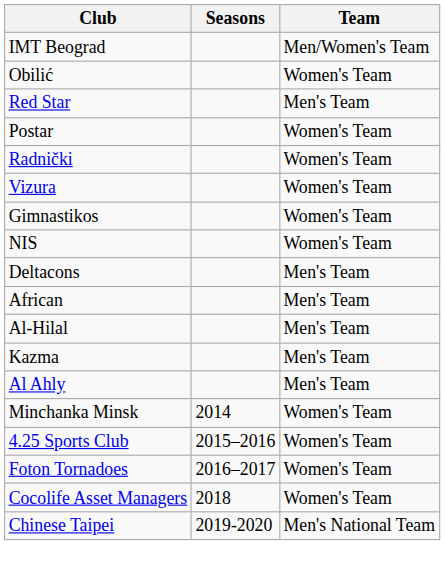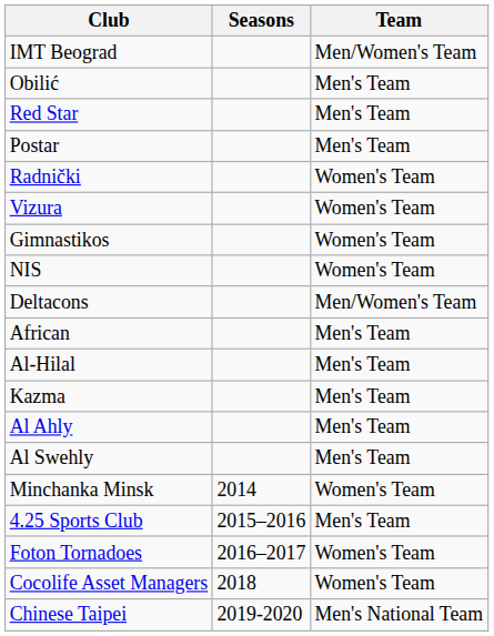Obilić | Team: Women's Team -> Men's Team
Postar | Team: Women's Team -> Men's Team
Deltacons | Team: Men's Team -> Men/Women's Team
+ row: Al Swehly | Men's Team
4.25 Sports Club | Team: Women's Team -> Men's Team
